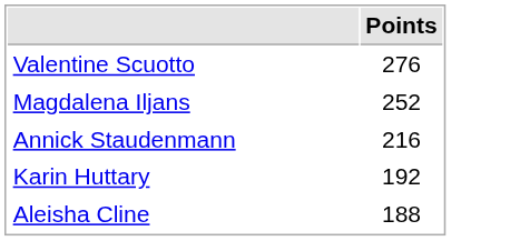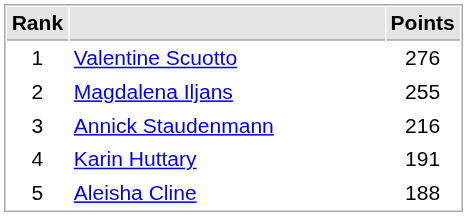+ column: Rank | 1 | 2 | 3 | 4 | 5
Magdalena Iljans | Points: 252 -> 255
Karin Huttary | Points: 192 -> 191
